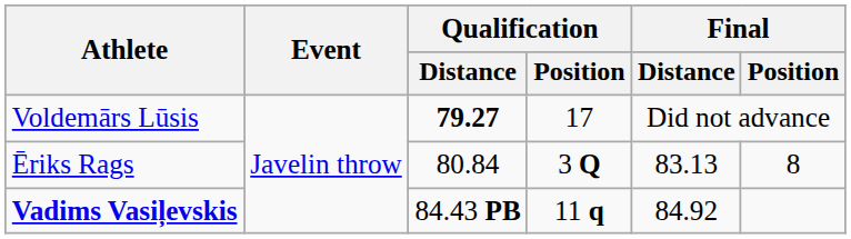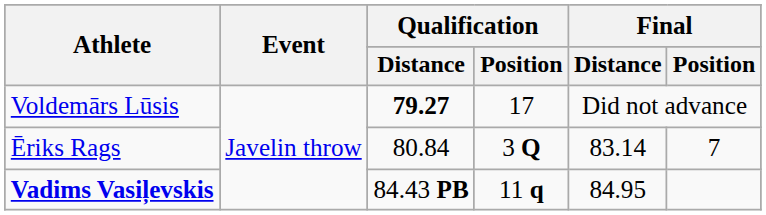Ēriks Rags | Final / Distance: 83.13 -> 83.14
Ēriks Rags | Final / Position: 8 -> 7
Vadims Vasiļevskis | Final / Distance: 84.92 -> 84.95
